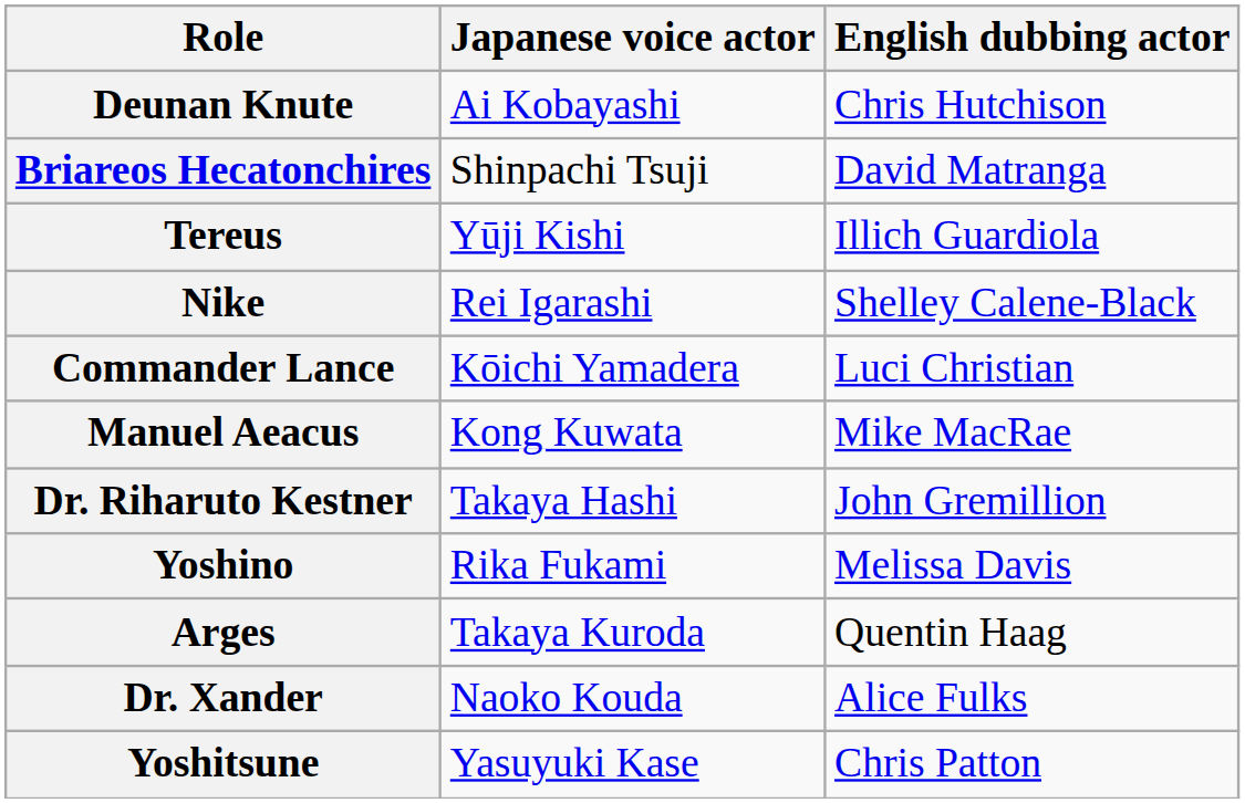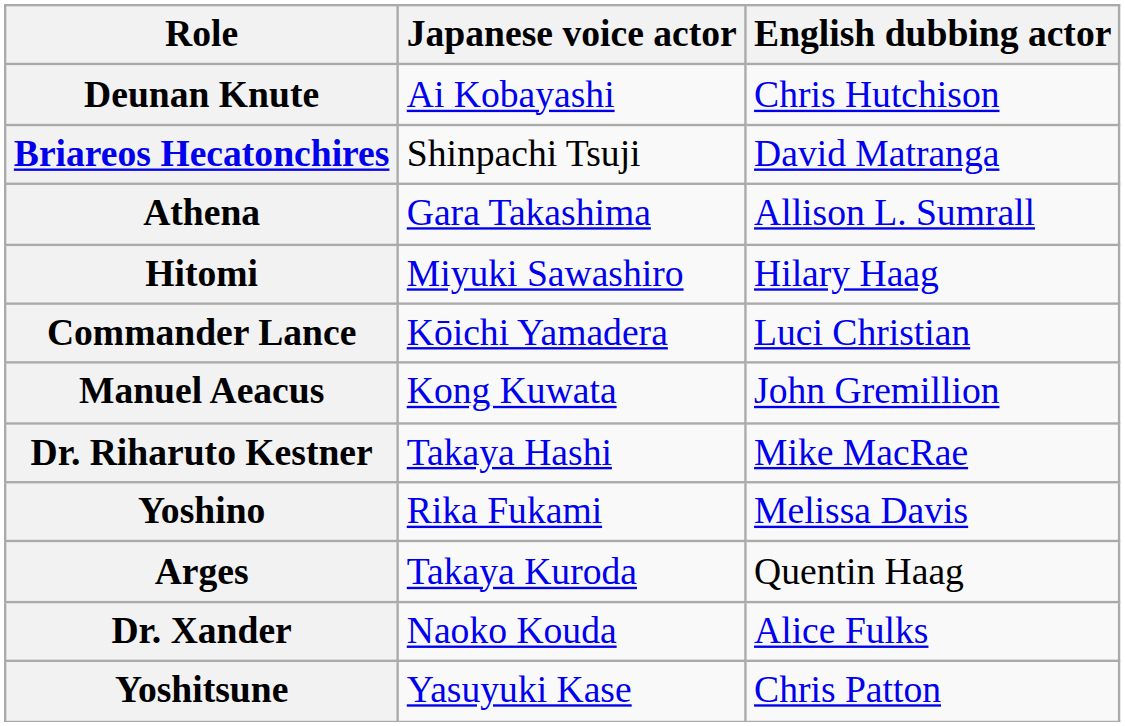- row: Tereus | Yūji Kishi | Illich Guardiola
+ row: Athena | Gara Takashima | Allison L. Sumrall
- row: Nike | Rei Igarashi | Shelley Calene-Black
+ row: Hitomi | Miyuki Sawashiro | Hilary Haag
Manuel Aeacus | English dubbing actor: Mike MacRae -> John Gremillion
Dr. Riharuto Kestner | English dubbing actor: John Gremillion -> Mike MacRae
